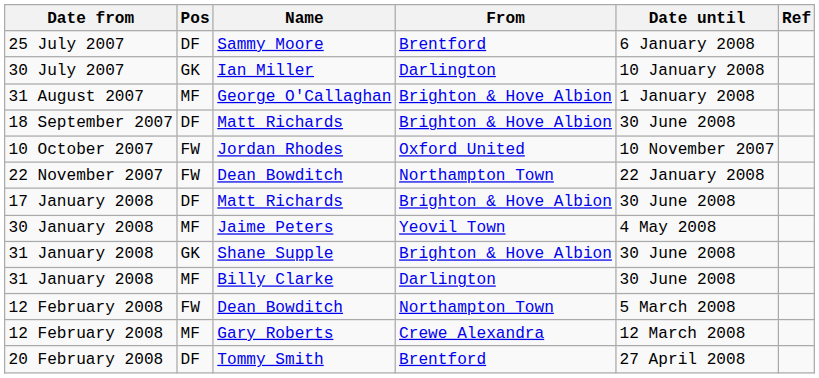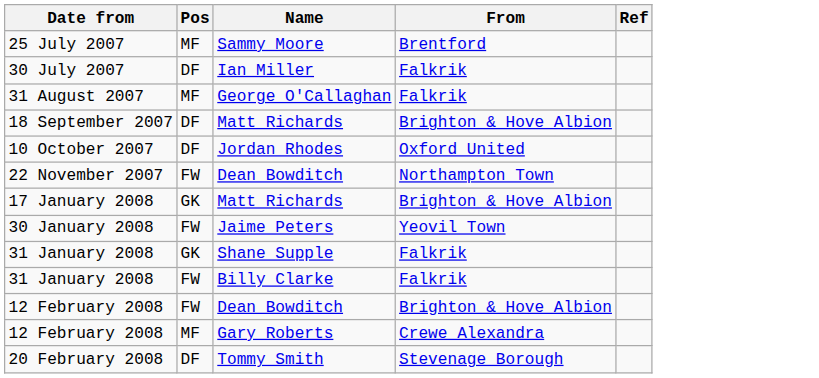- column: Date until | 6 January 2008 | 10 January 2008 | 1 January 2008 | 30 June 2008 | 10 November 2007 | 22 January 2008 | 30 June 2008 | 4 May 2008 | 30 June 2008 | 30 June 2008 | 5 March 2008 | 12 March 2008 | 27 April 2008
25 July 2007 | Pos: DF -> MF
30 July 2007 | Pos: GK -> DF
30 July 2007 | From: Darlington -> Falkrik
31 August 2007 | From: Brighton & Hove Albion -> Falkrik
10 October 2007 | Pos: FW -> DF
17 January 2008 | Pos: DF -> GK
30 January 2008 | Pos: MF -> FW
31 January 2008 / Shane Supple | From: Brighton & Hove Albion -> Falkrik
31 January 2008 / Billy Clarke | Pos: MF -> FW
31 January 2008 / Billy Clarke | From: Darlington -> Falkrik
12 February 2008 / Dean Bowditch | From: Northampton Town -> Brighton & Hove Albion
20 February 2008 | From: Brentford -> Stevenage Borough
